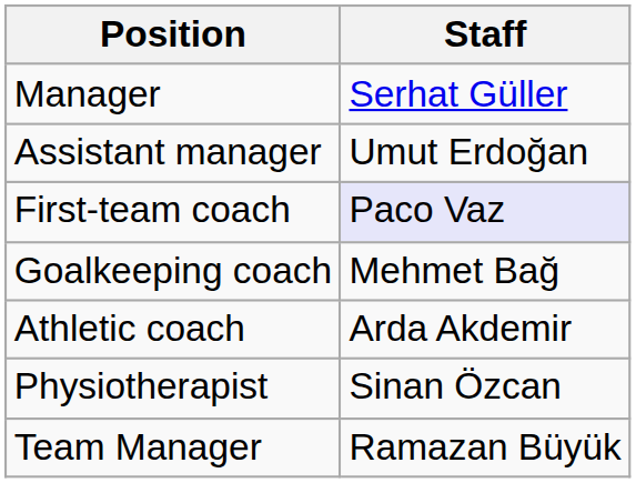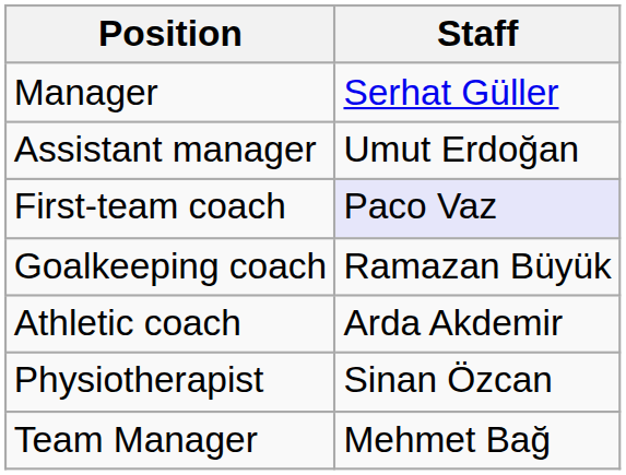Goalkeeping coach | Staff: Mehmet Bağ -> Ramazan Büyük
Team Manager | Staff: Ramazan Büyük -> Mehmet Bağ
